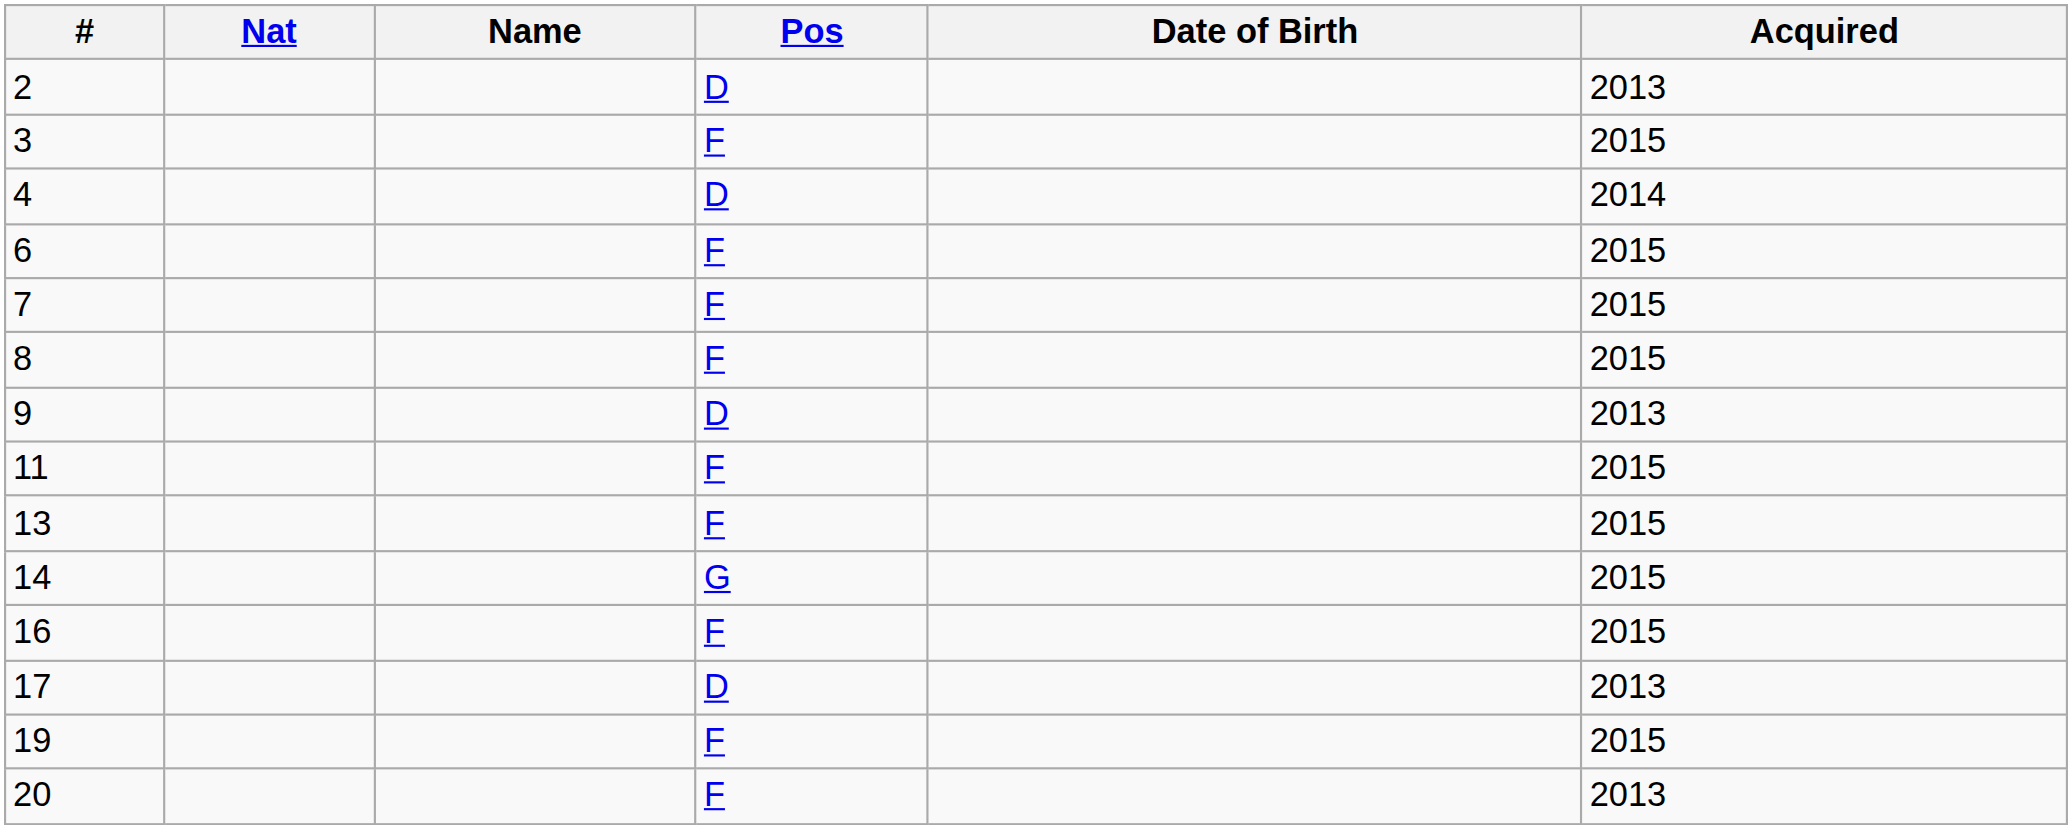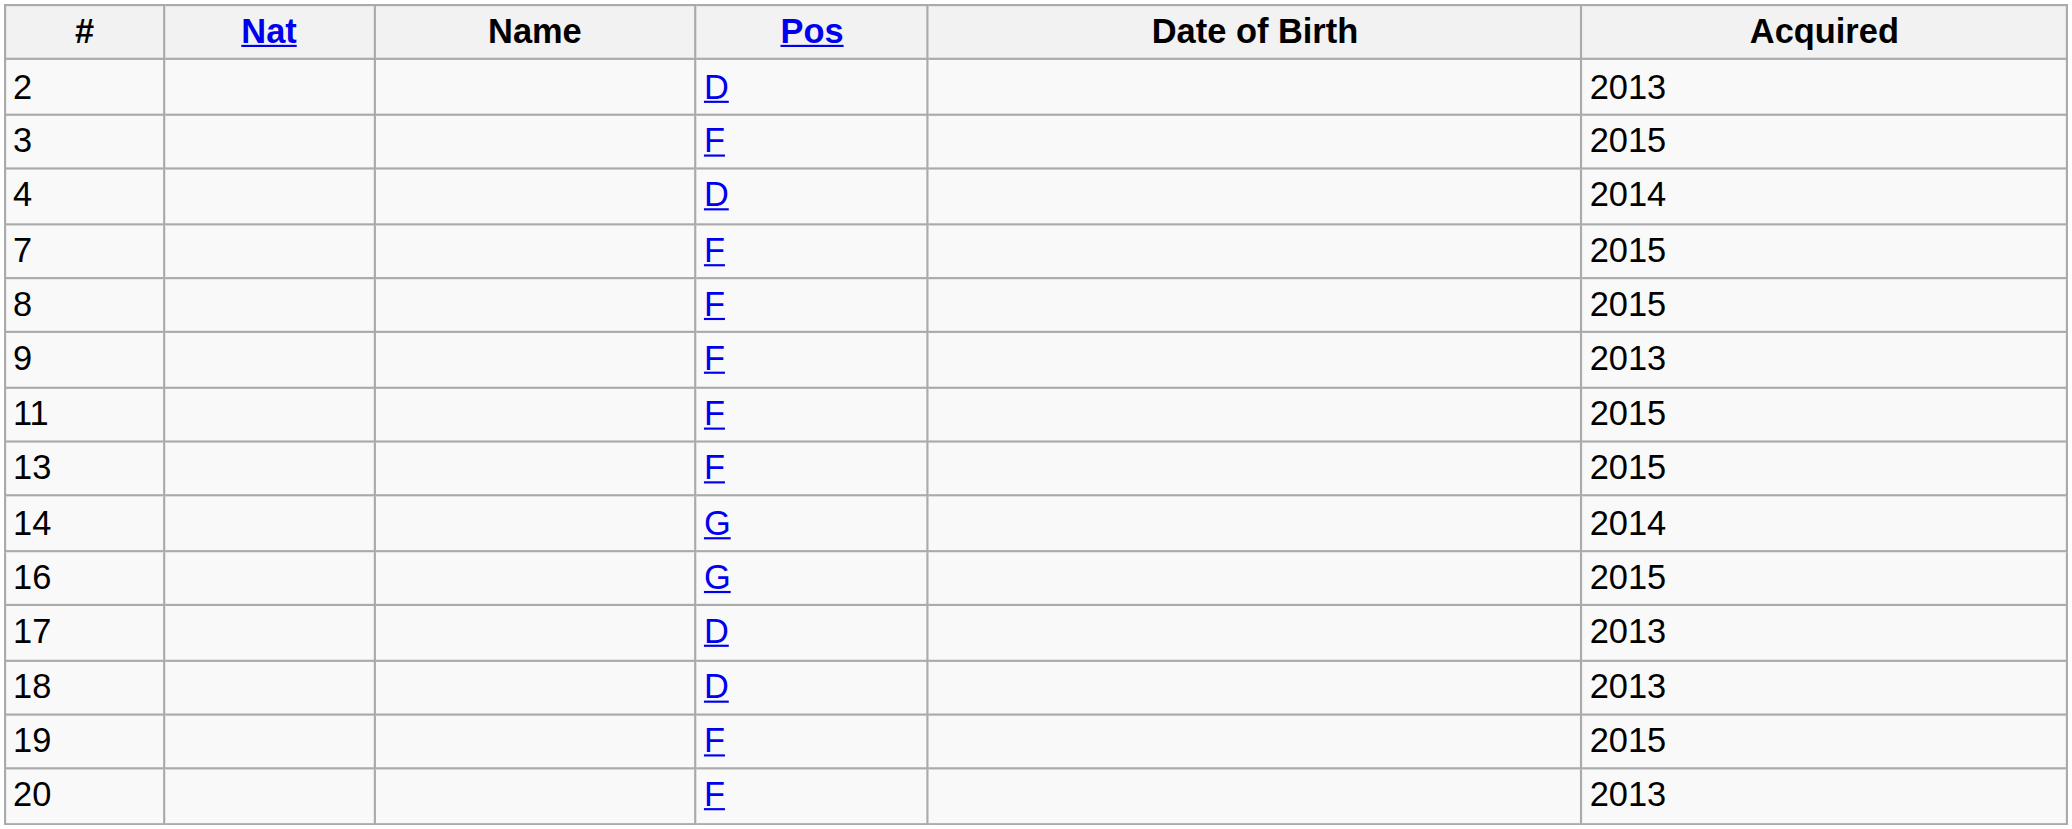- row: 6 | F | 2015
9 | Pos: D -> F
14 | Acquired: 2015 -> 2014
16 | Pos: F -> G
+ row: 18 | D | 2013
